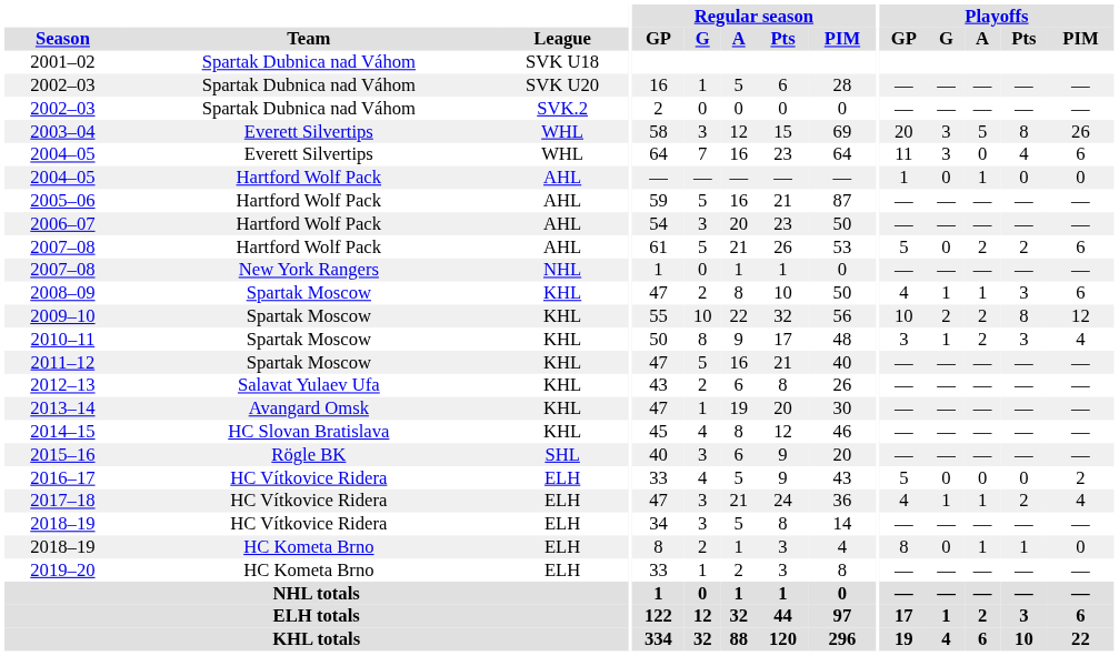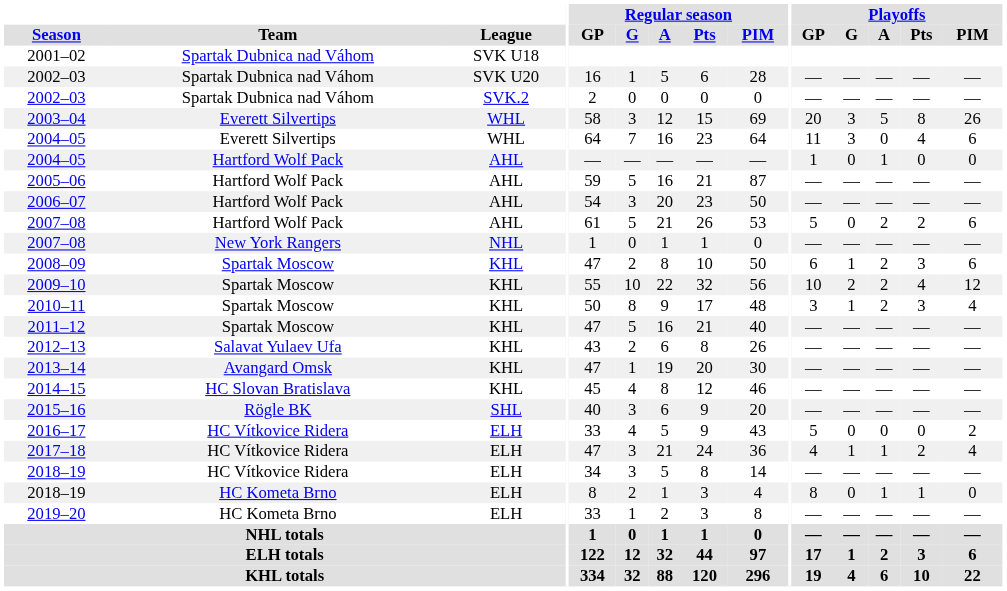2008–09 | Playoffs / GP: 4 -> 6
2008–09 | Playoffs / A: 1 -> 2
2009–10 | Playoffs / Pts: 8 -> 4
